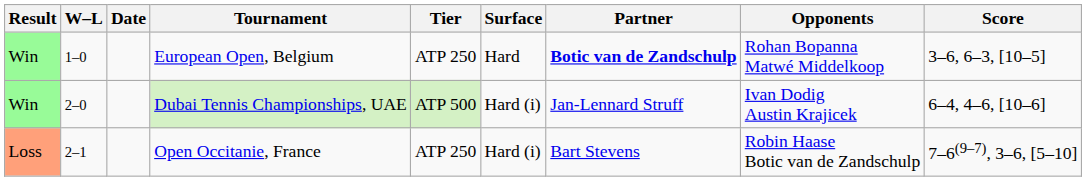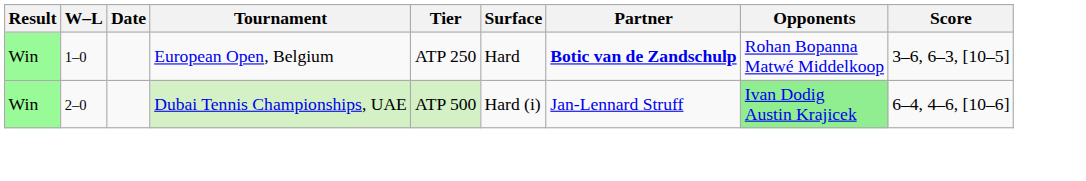Dubai Tennis Championships, UAE | Opponents: no background -> lightgreen background
- row: Loss | 2–1 | Open Occitanie, France | ATP 250 | Hard (i) | Bart Stevens | Robin Haase Botic van de Zandschulp | 7–6(9–7), 3–6, [5–10]
